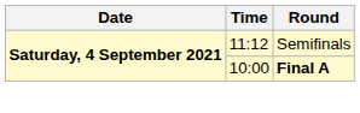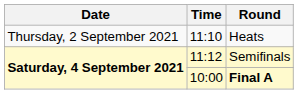+ row: Thursday, 2 September 2021 | 11:10 | Heats
